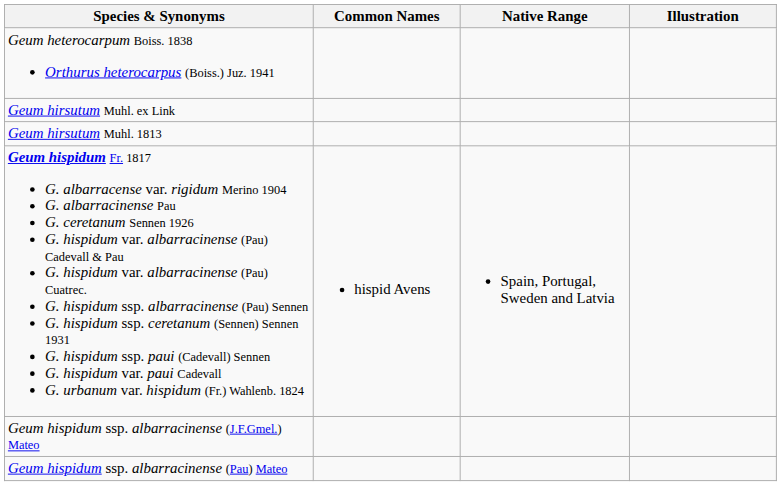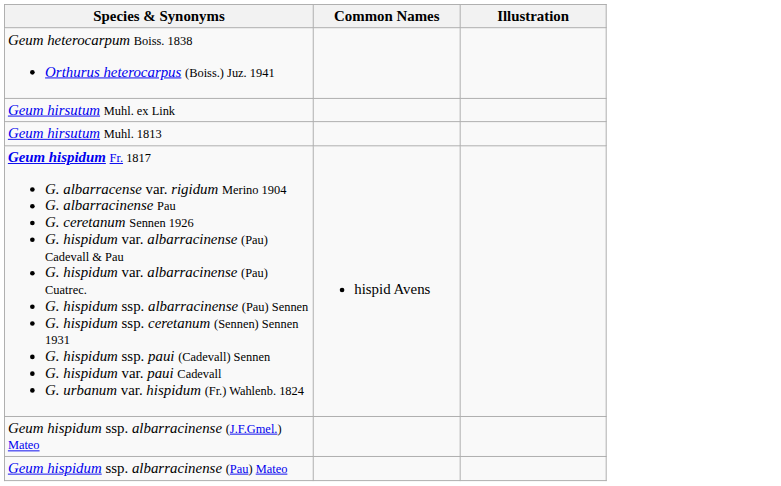- column: Native Range | Spain, Portugal, Sweden and Latvia
